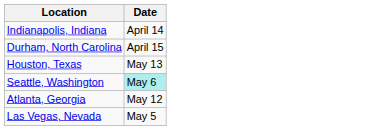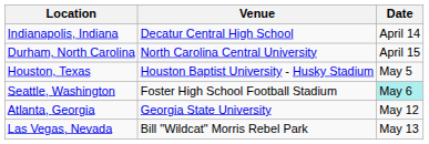+ column: Venue | Decatur Central High School | North Carolina Central University | Houston Baptist University - Husky Stadium | Foster High School Football Stadium | Georgia State University | Bill "Wildcat" Morris Rebel Park
Houston, Texas | Date: May 13 -> May 5
Las Vegas, Nevada | Date: May 5 -> May 13
